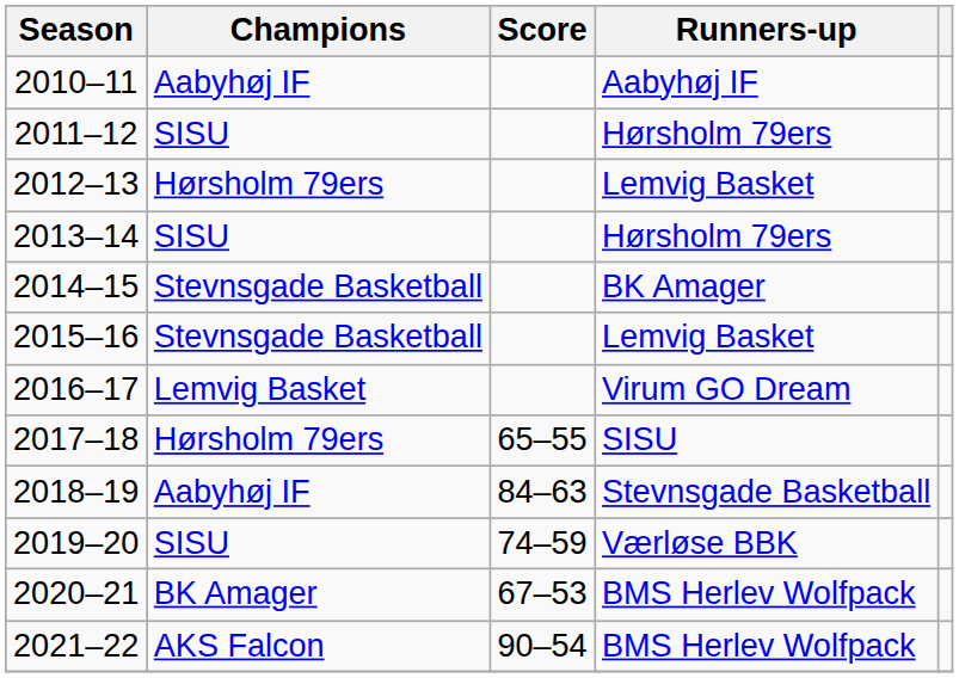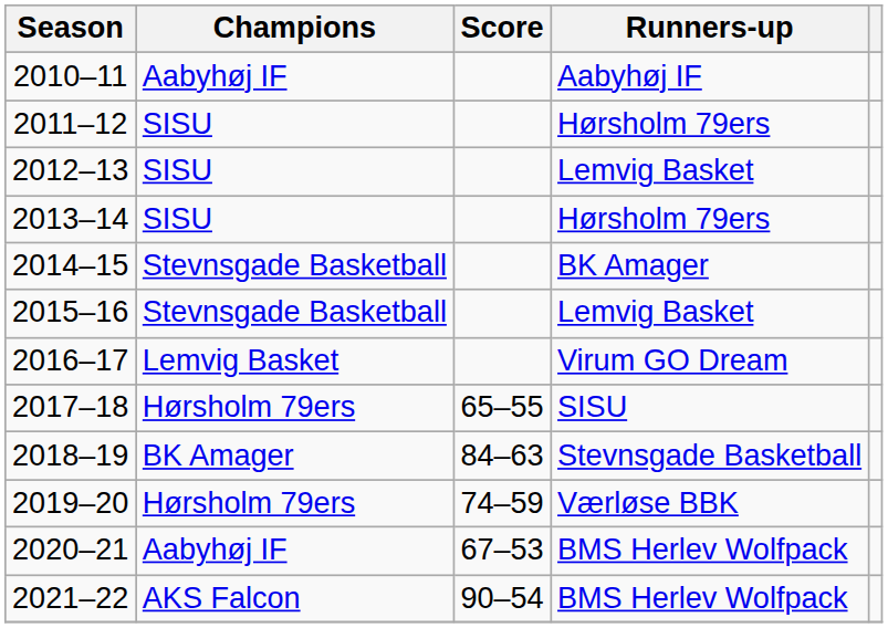2012–13 | Champions: Hørsholm 79ers -> SISU
2018–19 | Champions: Aabyhøj IF -> BK Amager
2019–20 | Champions: SISU -> Hørsholm 79ers
2020–21 | Champions: BK Amager -> Aabyhøj IF
